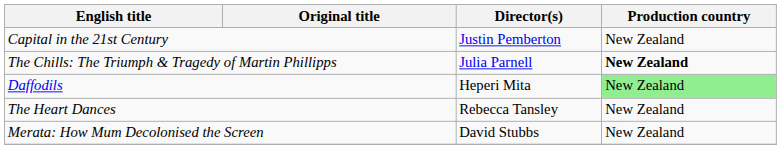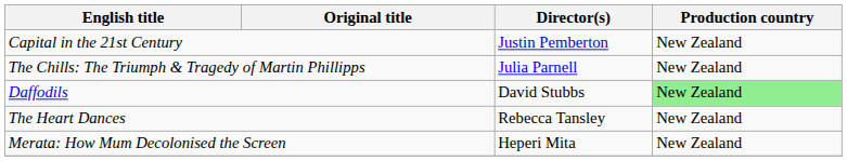The Chills: The Triumph & Tragedy of Martin Phillipps | Production country: bold -> normal
Daffodils | Director(s): Heperi Mita -> David Stubbs
Merata: How Mum Decolonised the Screen | Director(s): David Stubbs -> Heperi Mita
